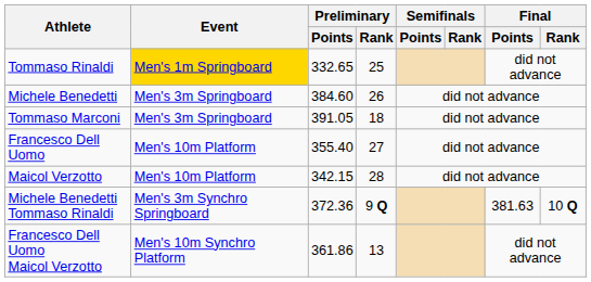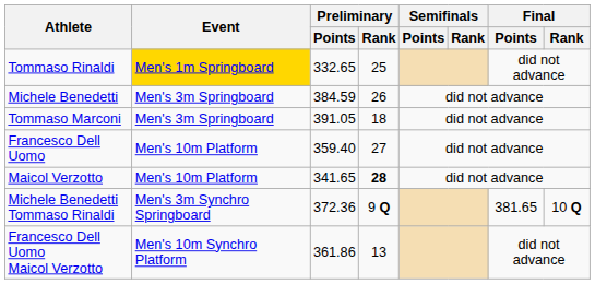Michele Benedetti | Preliminary / Points: 384.60 -> 384.59
Francesco Dell Uomo | Preliminary / Points: 355.40 -> 359.40
Maicol Verzotto | Preliminary / Points: 342.15 -> 341.65
Maicol Verzotto | Preliminary / Rank: normal -> bold
Michele Benedetti Tommaso Rinaldi | Final / Points: 381.63 -> 381.65
